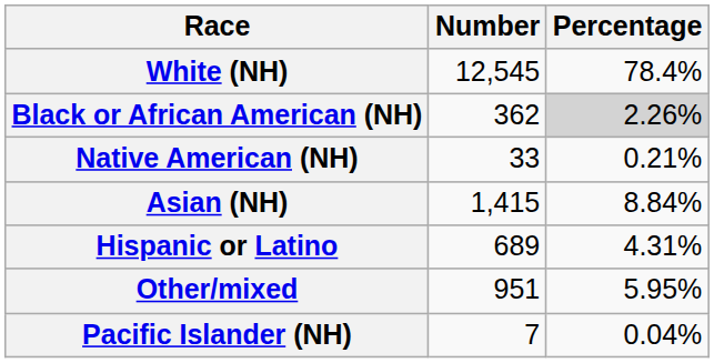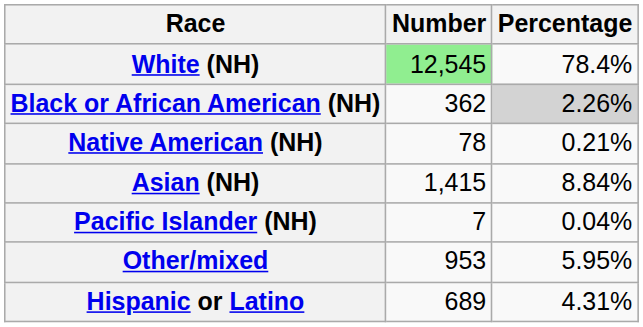White (NH) | Number: no background -> lightgreen background
Native American (NH) | Number: 33 -> 78
rows swapped: Pacific Islander (NH) <-> Hispanic or Latino
Other/mixed | Number: 951 -> 953
